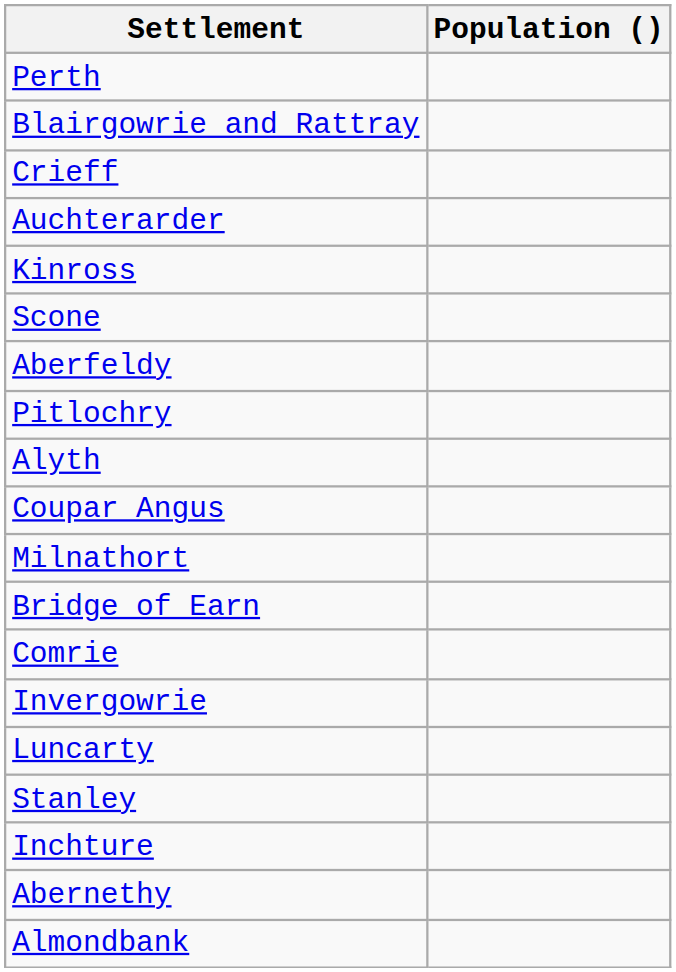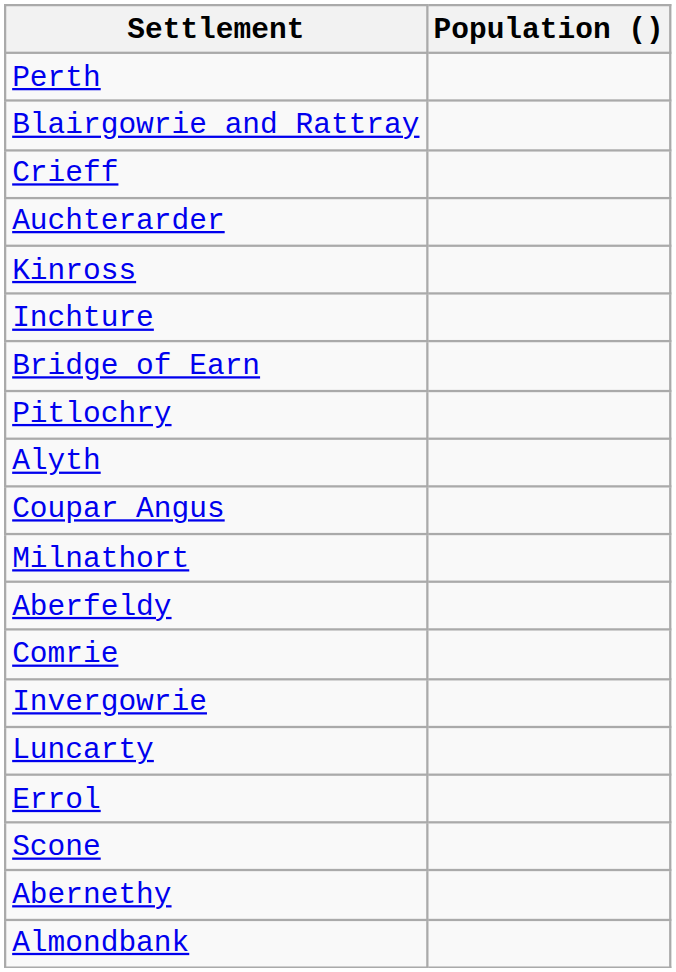rows swapped: Scone <-> Inchture
rows swapped: Bridge of Earn <-> Aberfeldy
- row: Stanley
+ row: Errol
